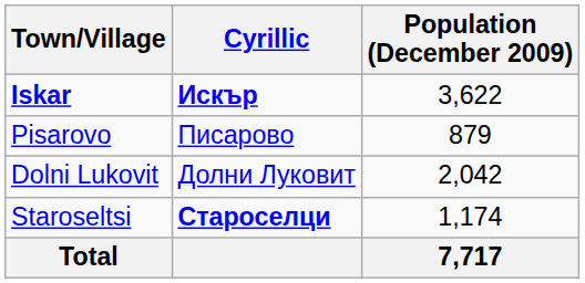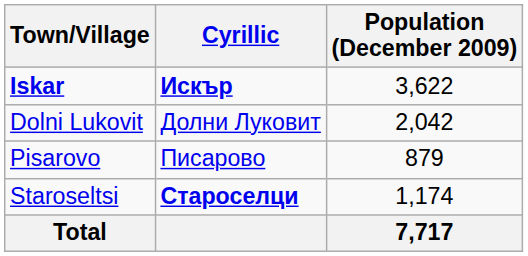rows swapped: Dolni Lukovit <-> Pisarovo
